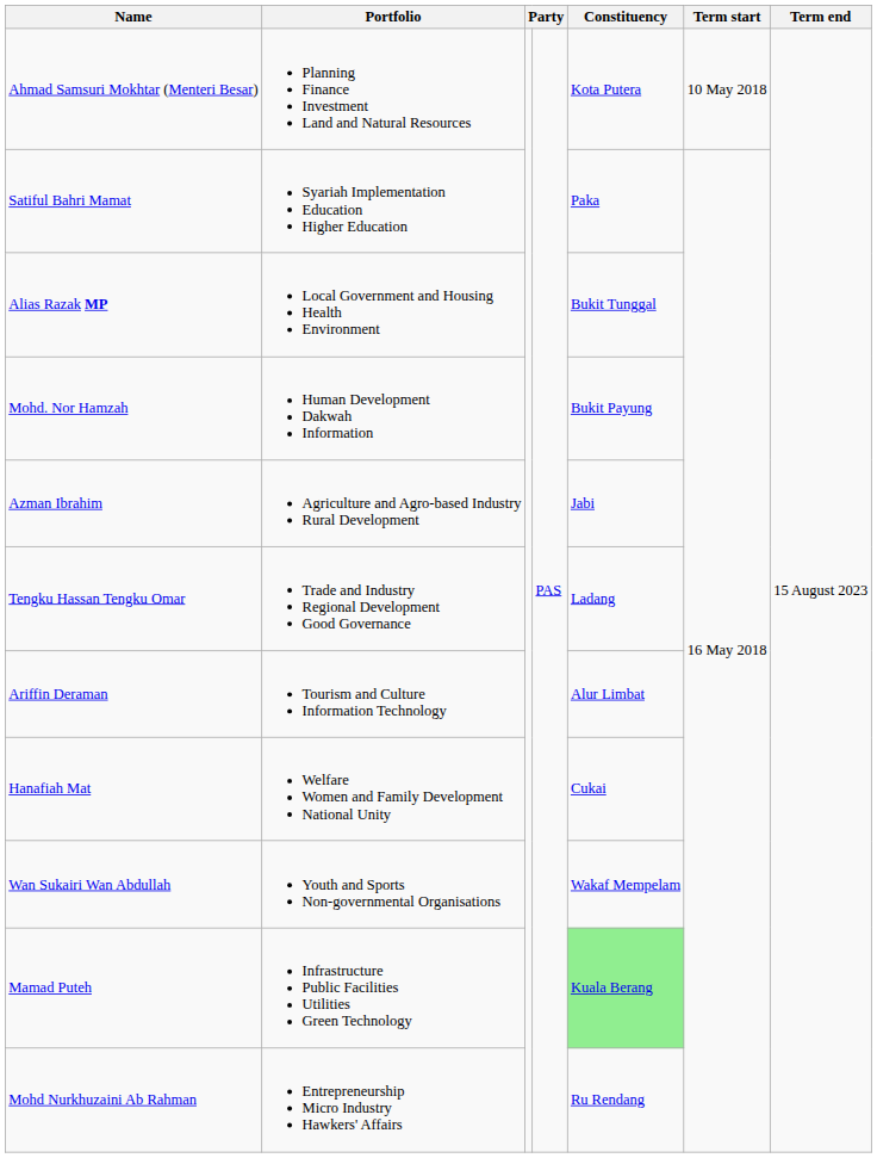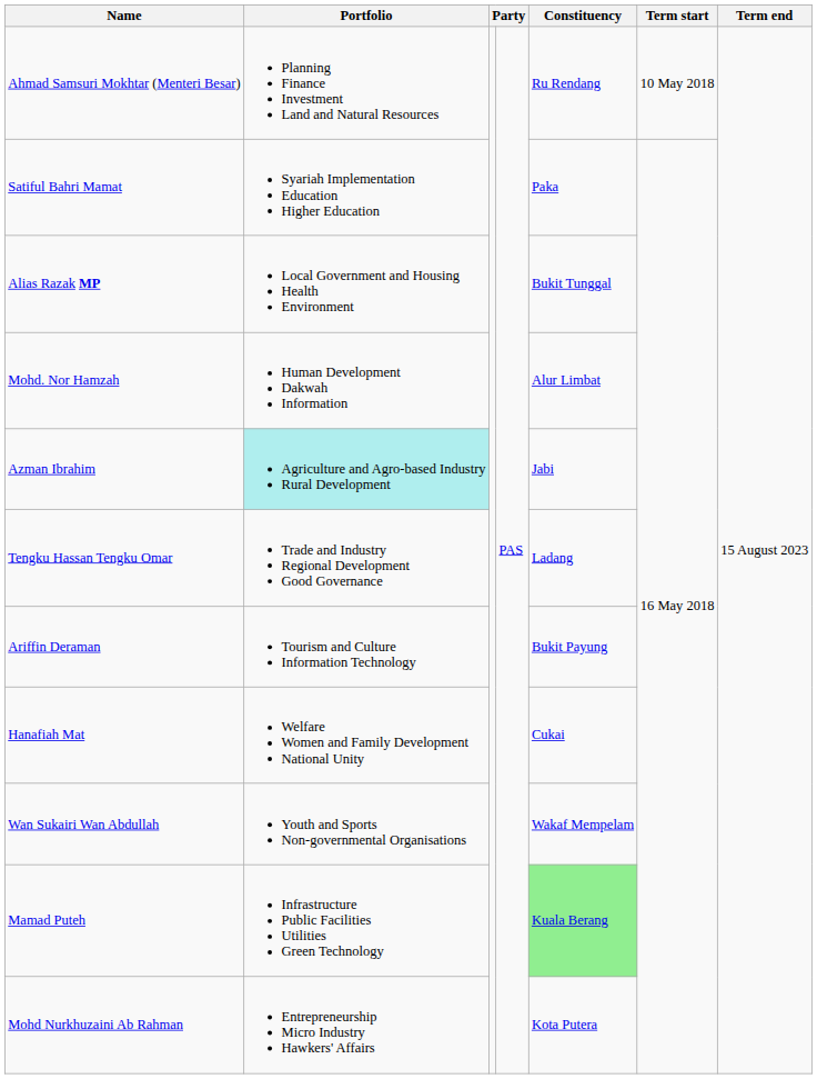Ahmad Samsuri Mokhtar (Menteri Besar) | Constituency: Kota Putera -> Ru Rendang
Mohd. Nor Hamzah | Constituency: Bukit Payung -> Alur Limbat
Azman Ibrahim | Portfolio: no background -> paleturquoise background
Ariffin Deraman | Constituency: Alur Limbat -> Bukit Payung
Mohd Nurkhuzaini Ab Rahman | Constituency: Ru Rendang -> Kota Putera
